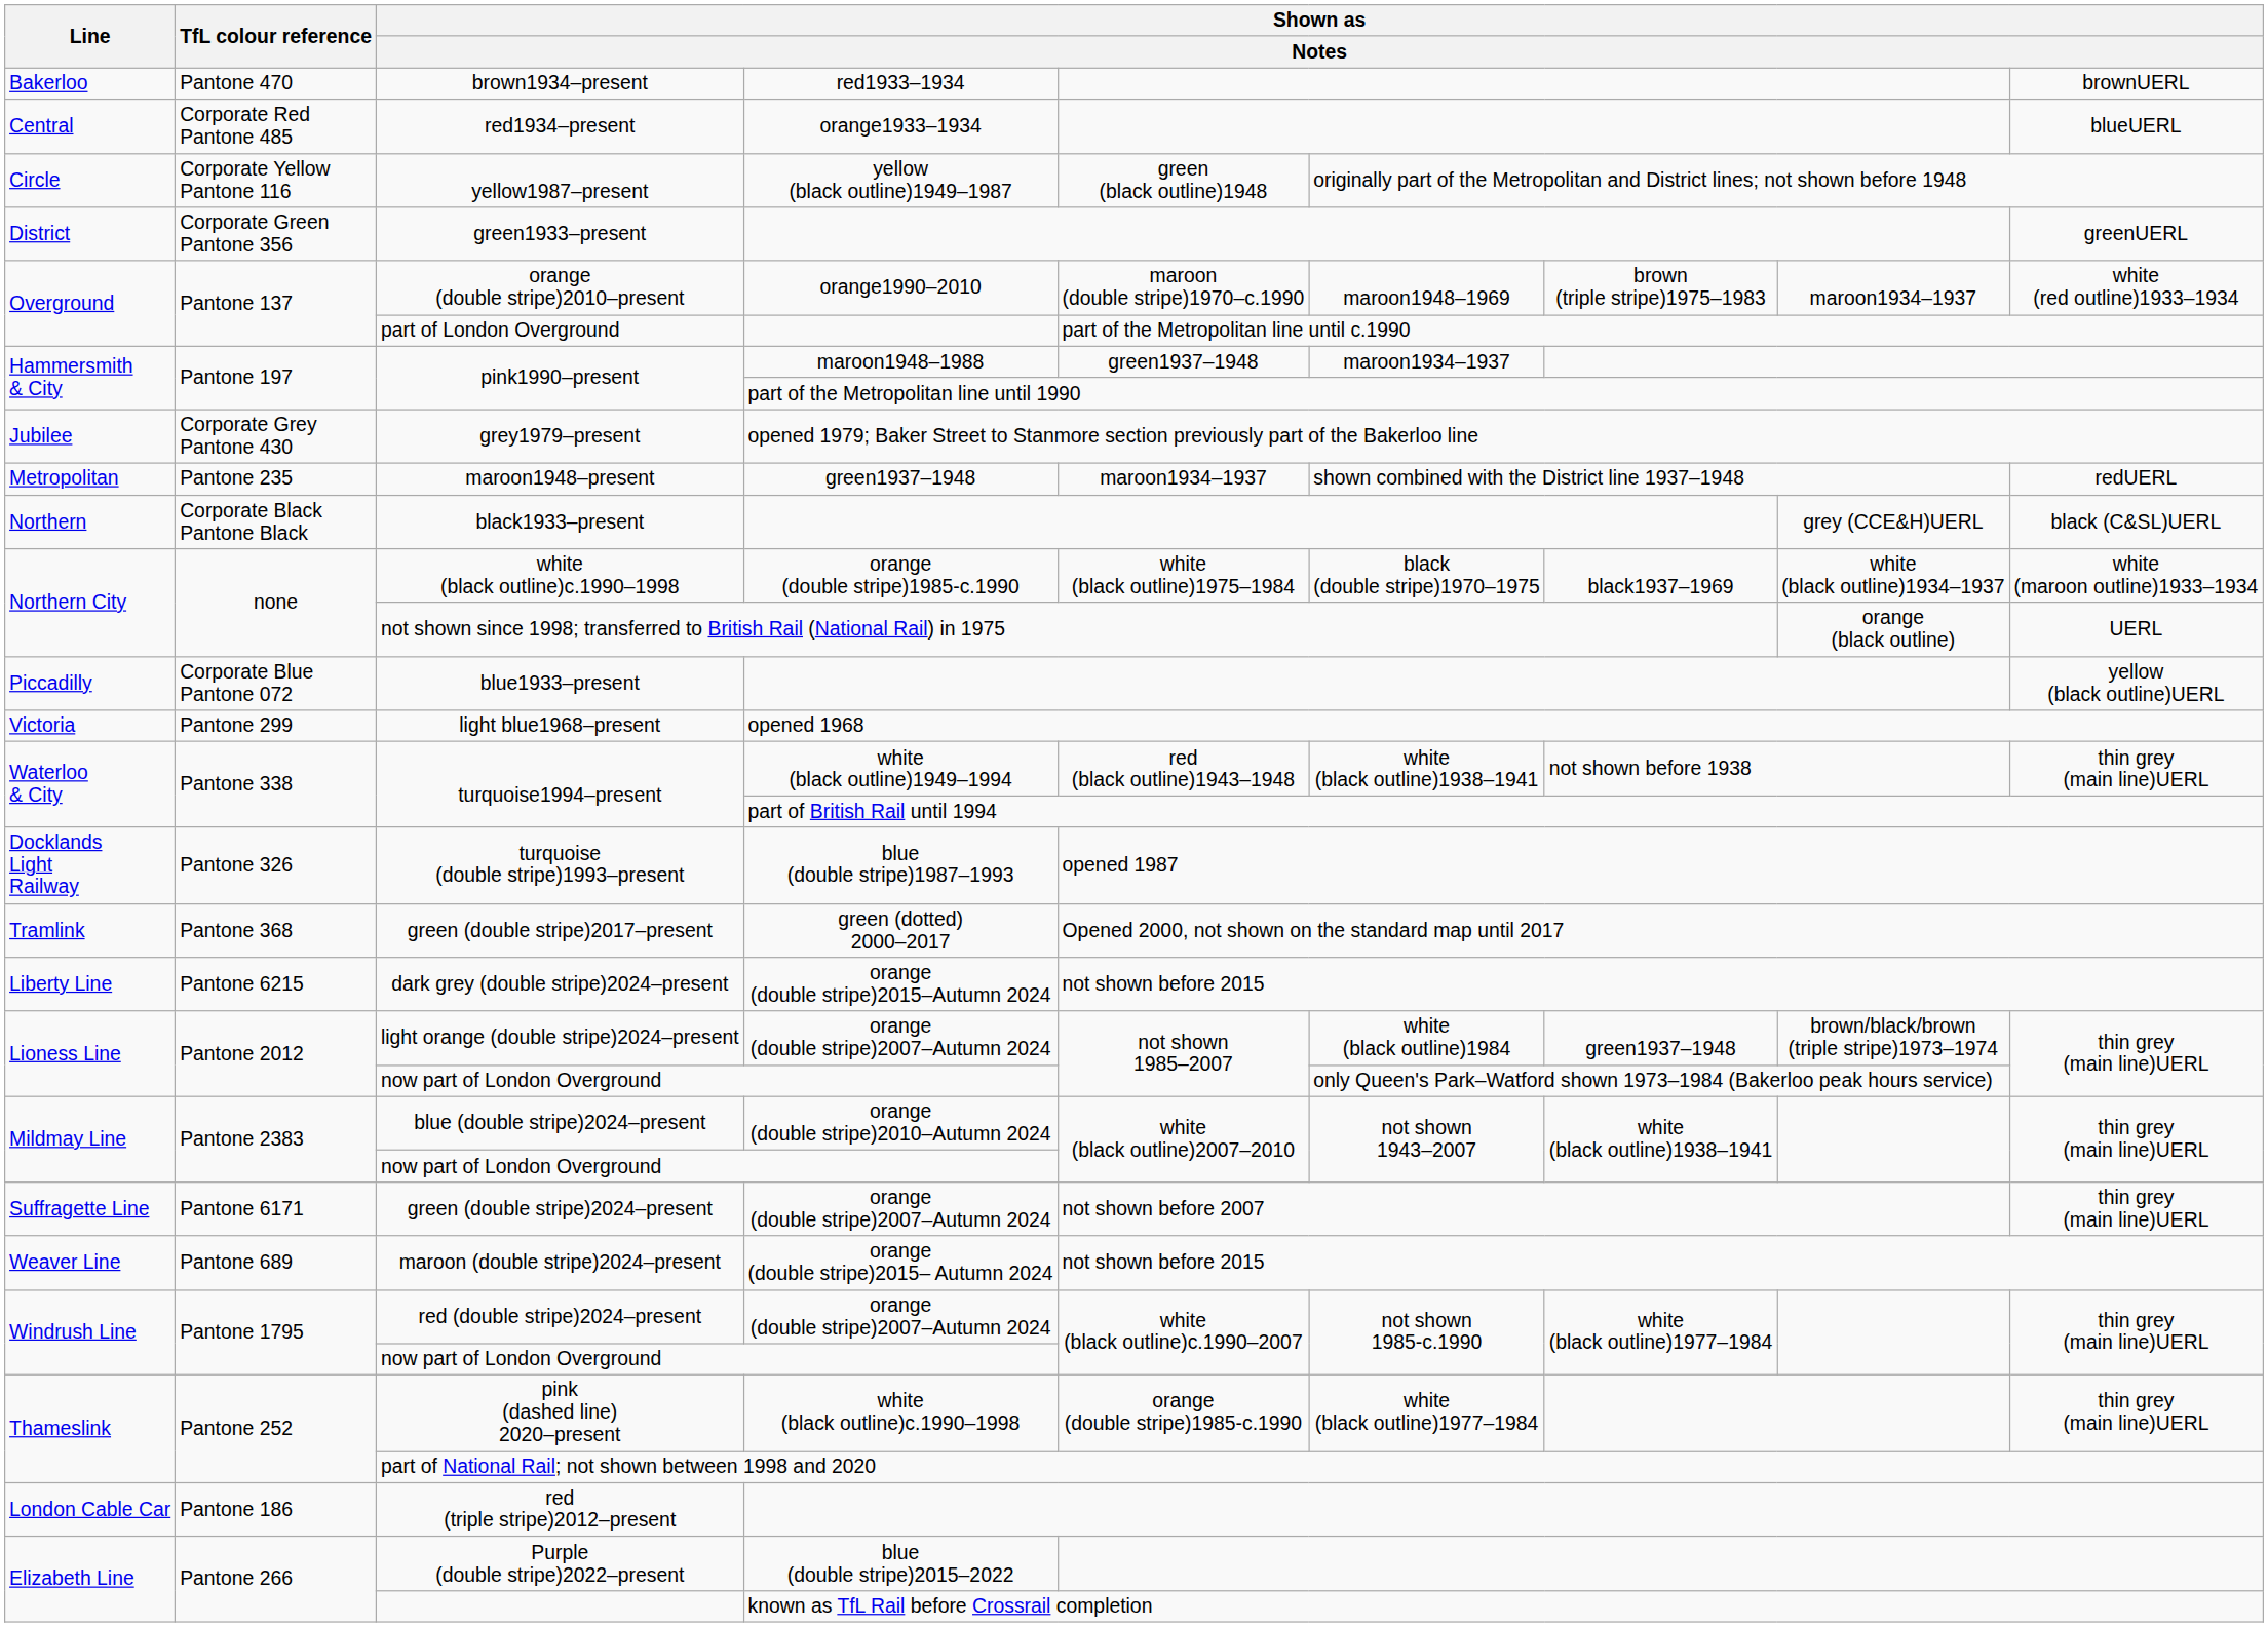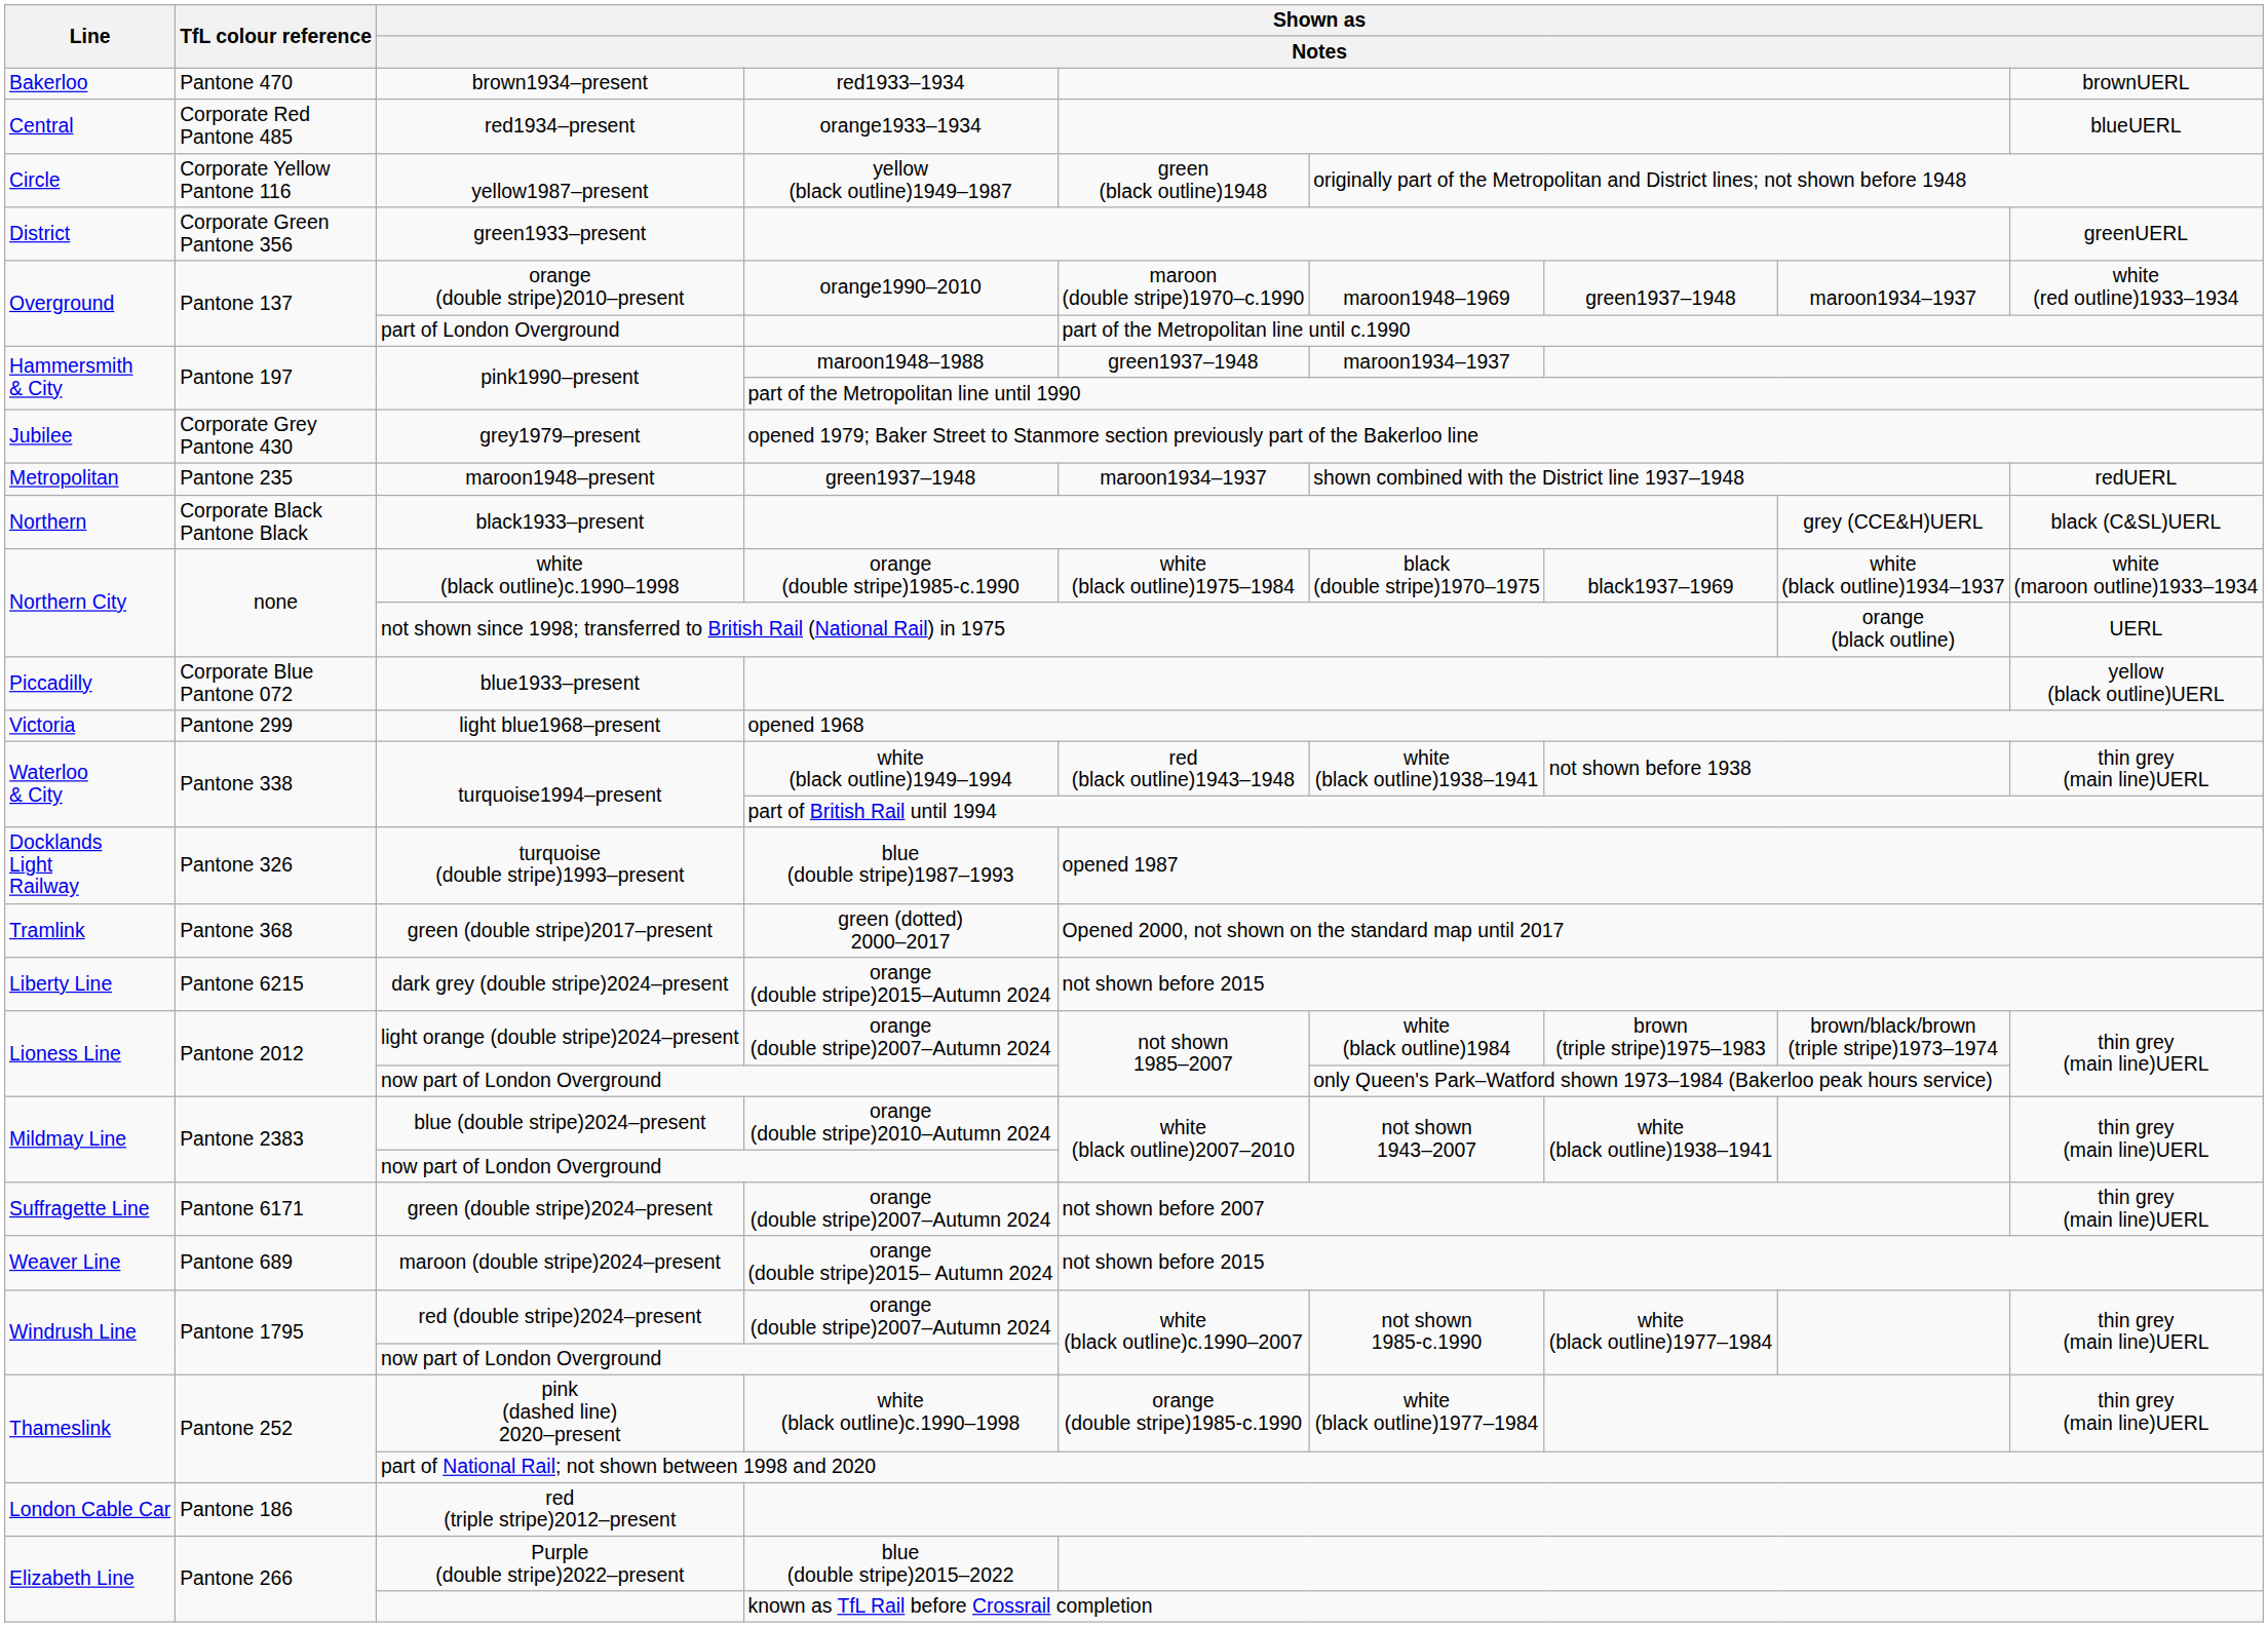orange (double stripe)2010–present | column 7: brown (triple stripe)1975–1983 -> green1937–1948
light orange (double stripe)2024–present | column 7: green1937–1948 -> brown (triple stripe)1975–1983
